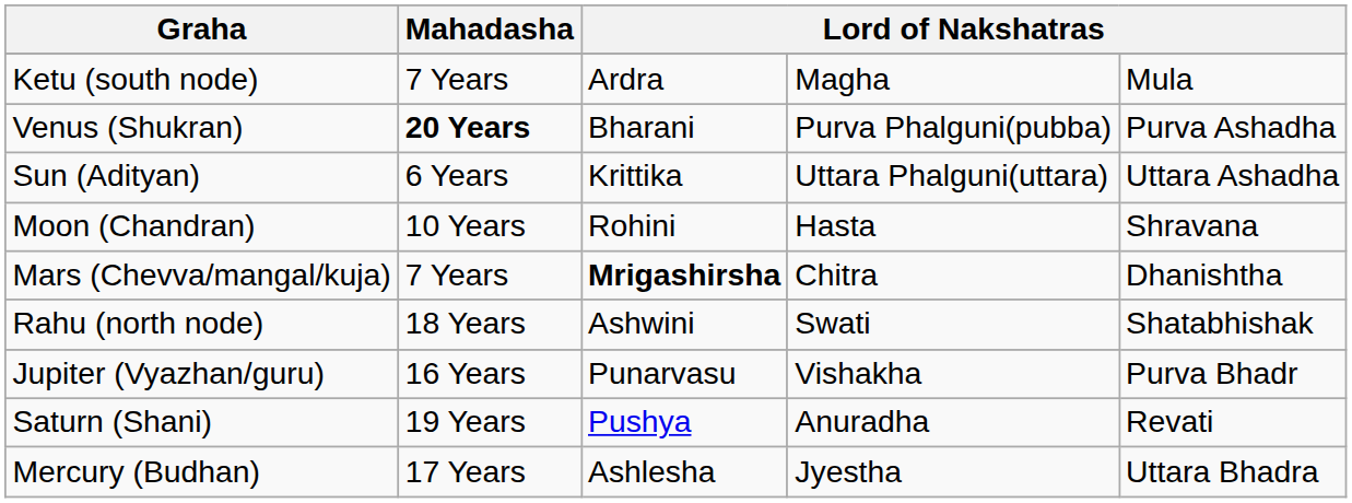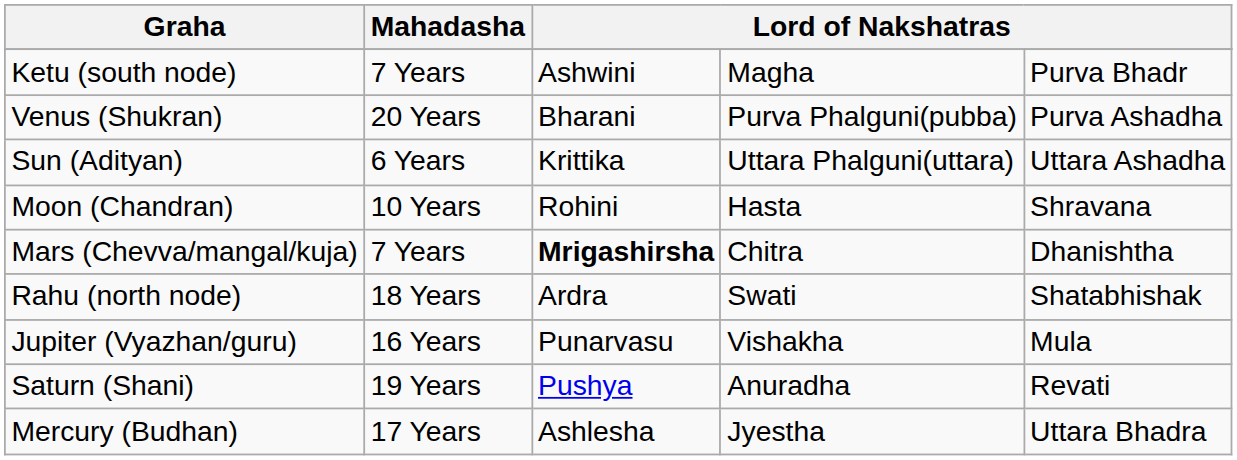Ketu (south node) | column 3: Ardra -> Ashwini
Ketu (south node) | column 5: Mula -> Purva Bhadr
Venus (Shukran) | Mahadasha: bold -> normal
Rahu (north node) | column 3: Ashwini -> Ardra
Jupiter (Vyazhan/guru) | column 5: Purva Bhadr -> Mula
